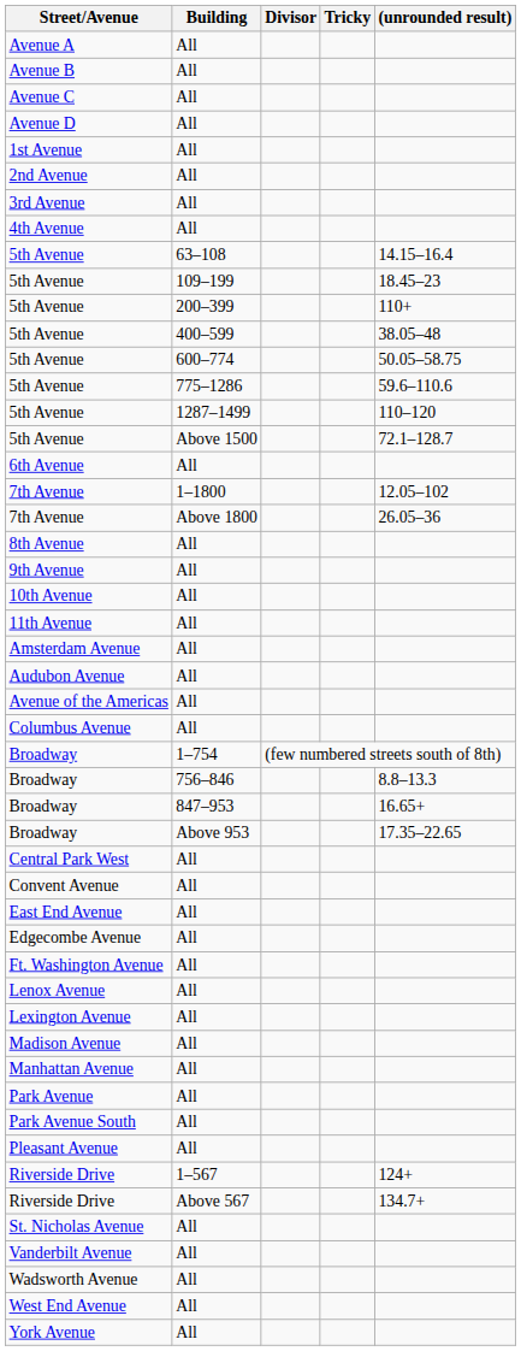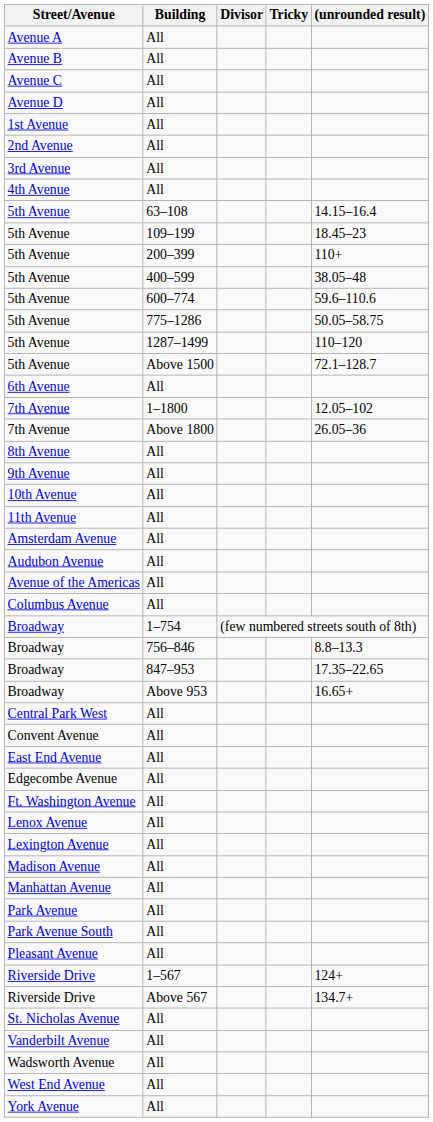5th Avenue / 600–774 | (unrounded result): 50.05–58.75 -> 59.6–110.6
5th Avenue / 775–1286 | (unrounded result): 59.6–110.6 -> 50.05–58.75
Broadway / 847–953 | (unrounded result): 16.65+ -> 17.35–22.65
Broadway / Above 953 | (unrounded result): 17.35–22.65 -> 16.65+
